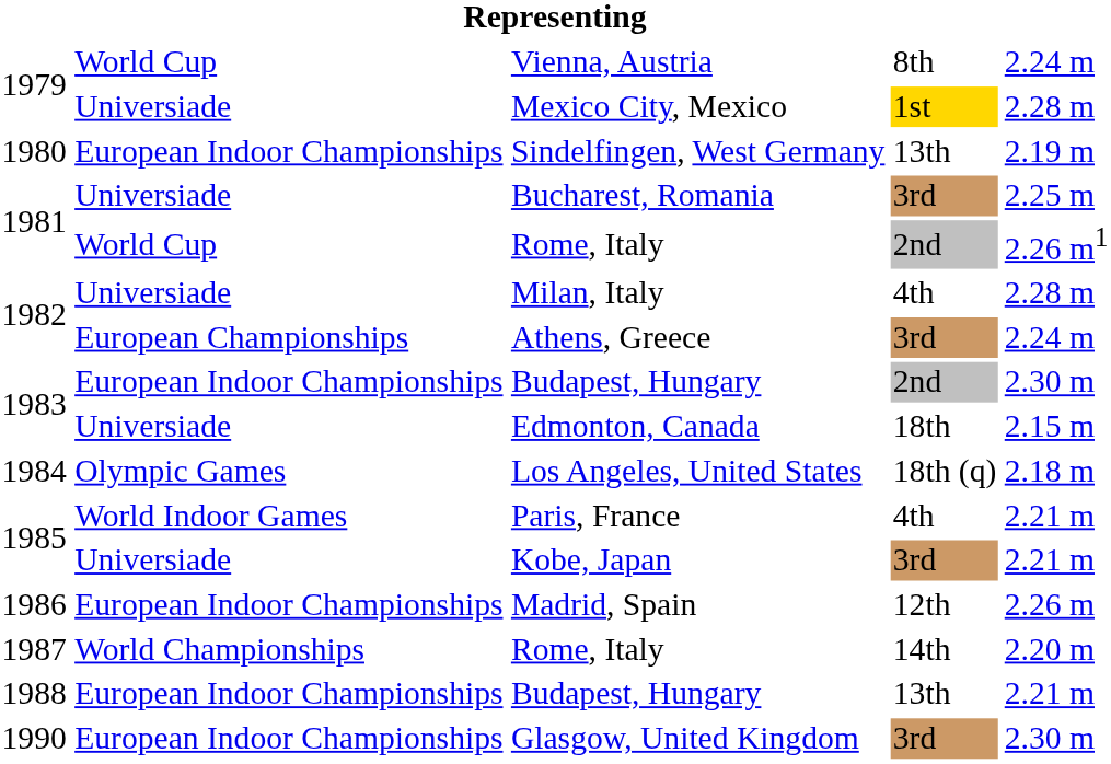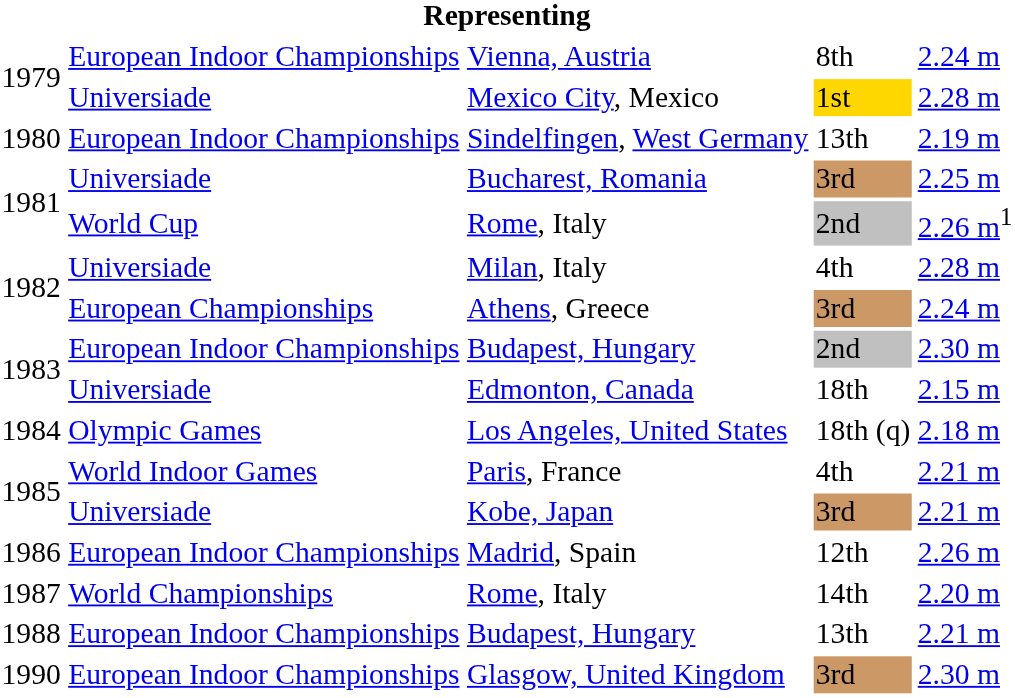Vienna, Austria | column 2: World Cup -> European Indoor Championships
